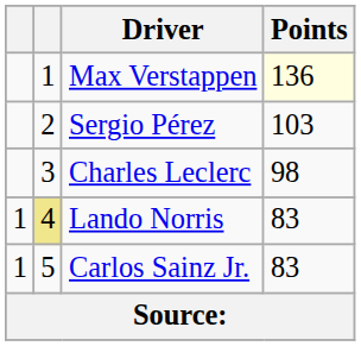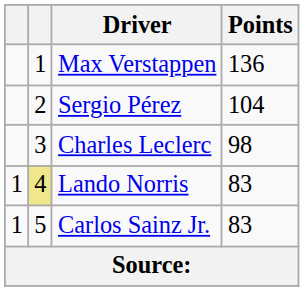Max Verstappen | Points: lightyellow background -> no background
Sergio Pérez | Points: 103 -> 104
